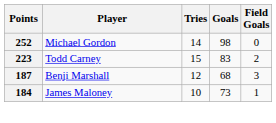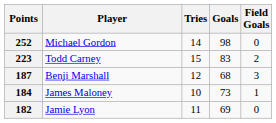+ row: 182 | Jamie Lyon | 11 | 69 | 0
